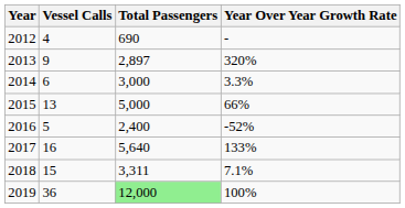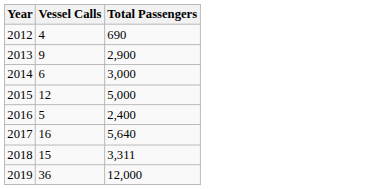- column: Year Over Year Growth Rate | - | 320% | 3.3% | 66% | -52% | 133% | 7.1% | 100%
2013 | Total Passengers: 2,897 -> 2,900
2015 | Vessel Calls: 13 -> 12
2019 | Total Passengers: lightgreen background -> no background
